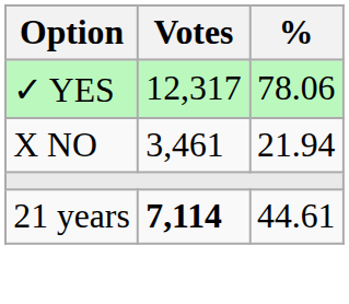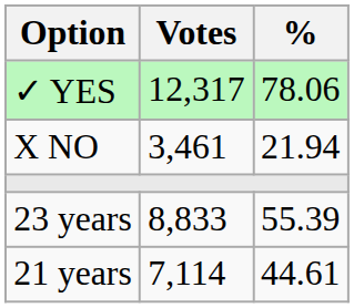+ row: 23 years | 8,833 | 55.39
21 years | Votes: bold -> normal
